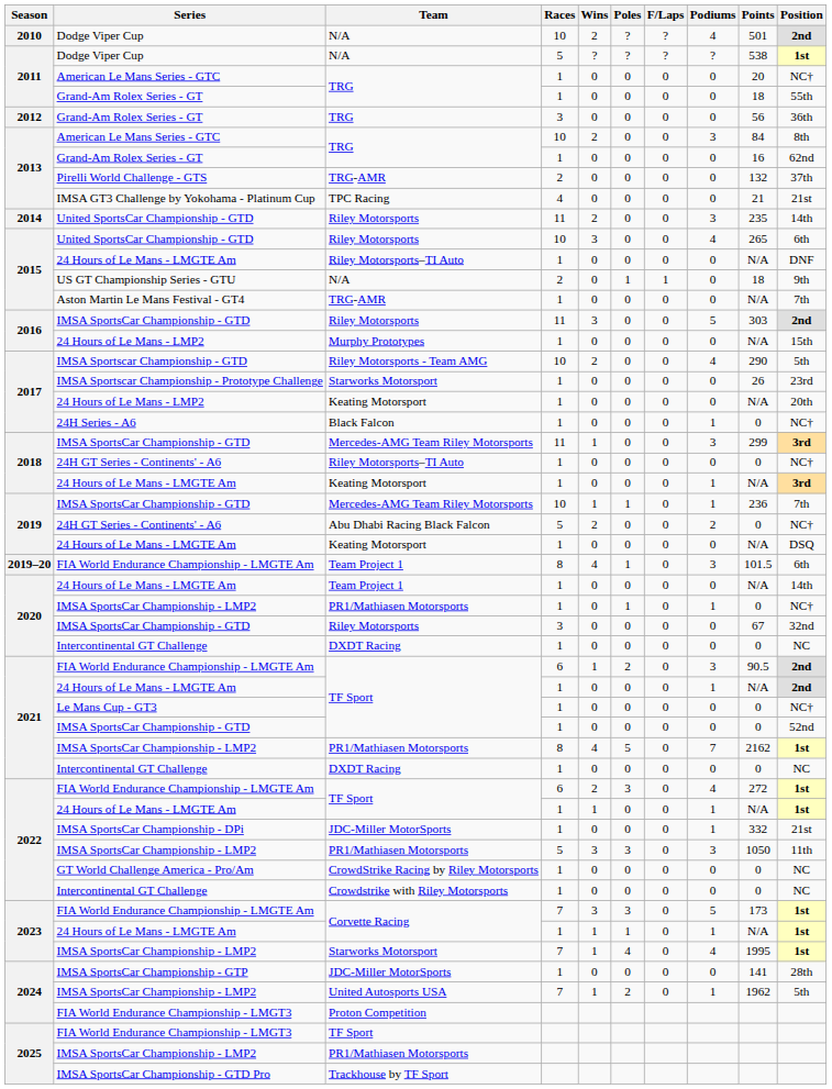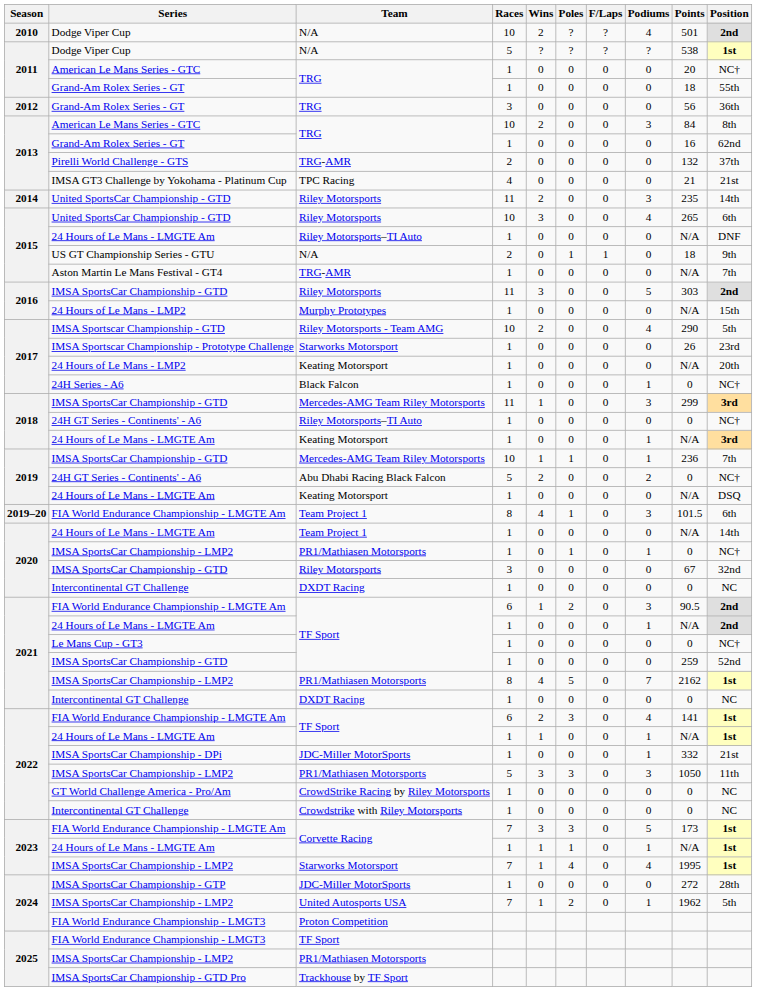2021 / IMSA SportsCar Championship - GTD | Points: 0 -> 259
2022 / FIA World Endurance Championship - LMGTE Am | Points: 272 -> 141
IMSA SportsCar Championship - GTP | Points: 141 -> 272
